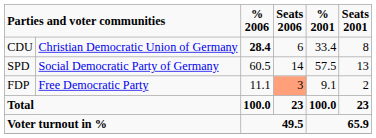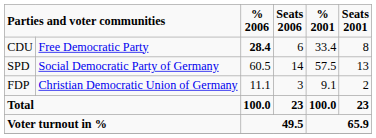CDU | column 2: Christian Democratic Union of Germany -> Free Democratic Party
FDP | column 2: Free Democratic Party -> Christian Democratic Union of Germany
FDP | Seats 2006: lightsalmon background -> no background
